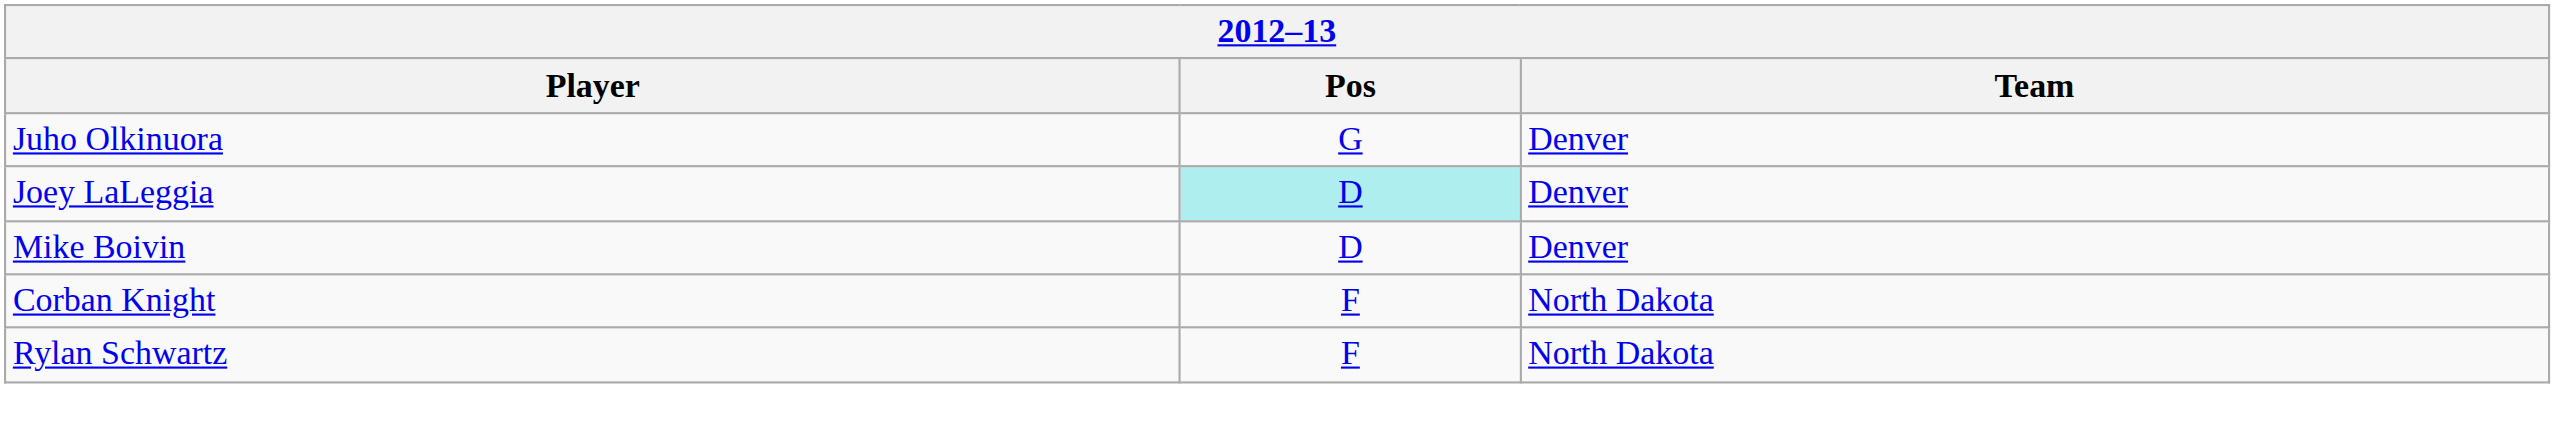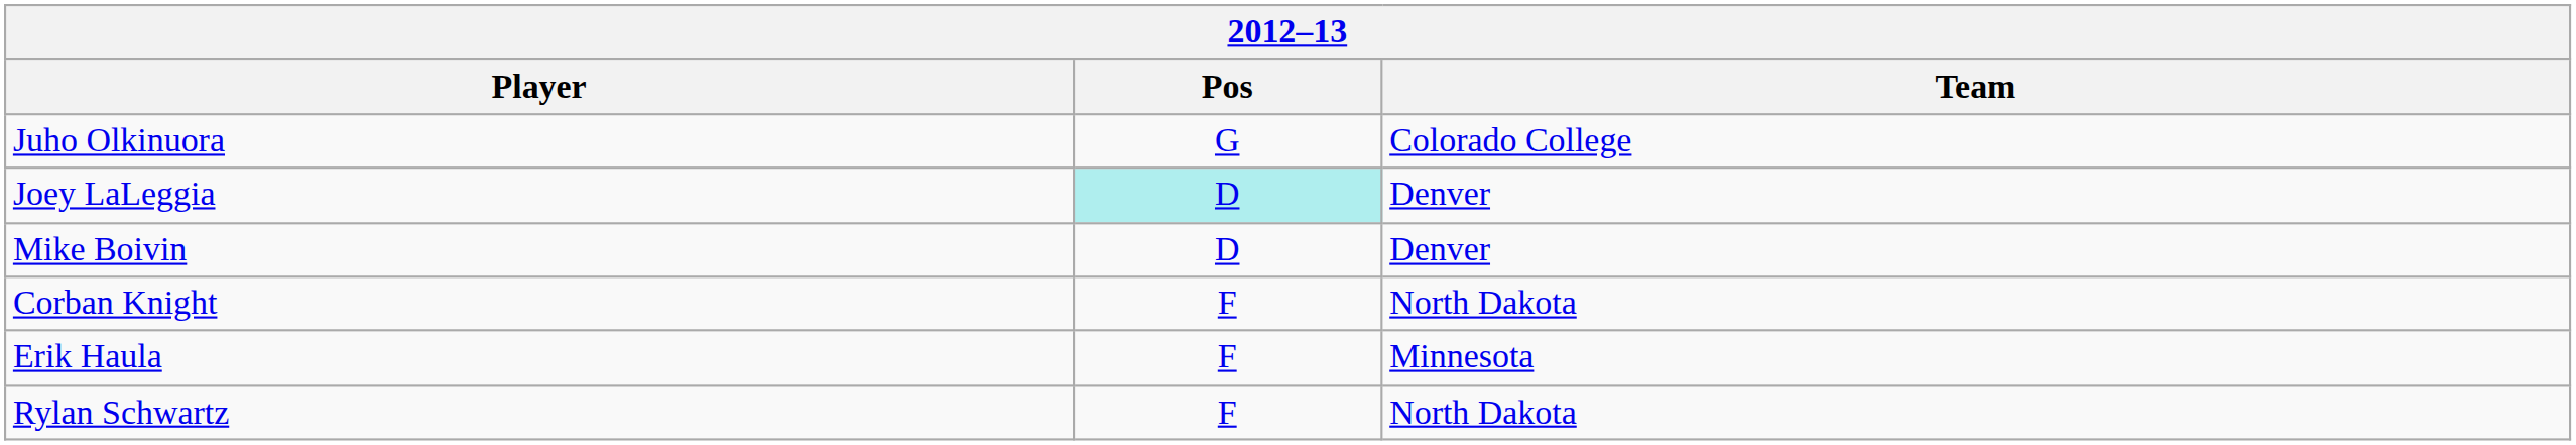Juho Olkinuora | Team: Denver -> Colorado College
+ row: Erik Haula | F | Minnesota
